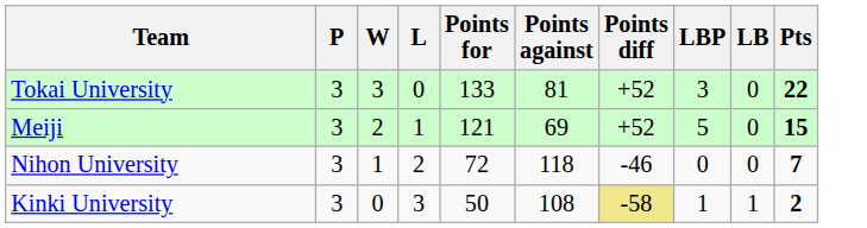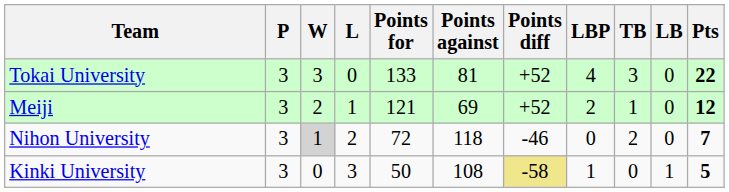+ column: TB | 3 | 1 | 2 | 0
Tokai University | LBP: 3 -> 4
Meiji | LBP: 5 -> 2
Meiji | Pts: 15 -> 12
Nihon University | W: no background -> lightgrey background
Kinki University | Pts: 2 -> 5
